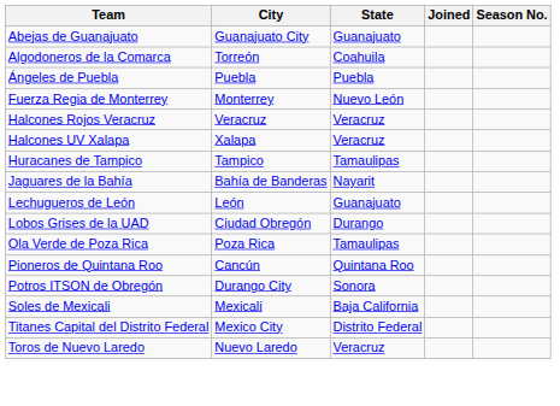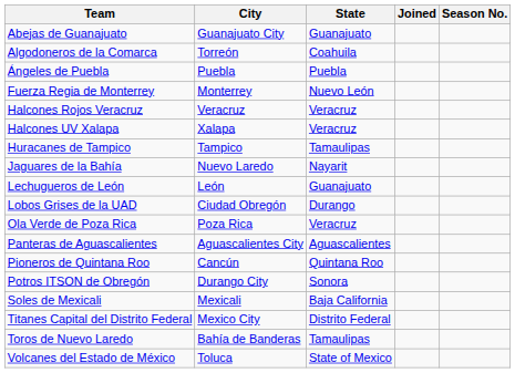Jaguares de la Bahía | City: Bahía de Banderas -> Nuevo Laredo
Ola Verde de Poza Rica | State: Tamaulipas -> Veracruz
+ row: Panteras de Aguascalientes | Aguascalientes City | Aguascalientes
Toros de Nuevo Laredo | City: Nuevo Laredo -> Bahía de Banderas
Toros de Nuevo Laredo | State: Veracruz -> Tamaulipas
+ row: Volcanes del Estado de México | Toluca | State of Mexico
